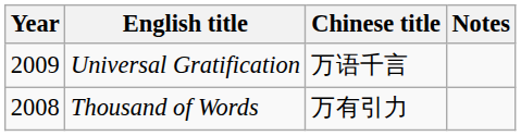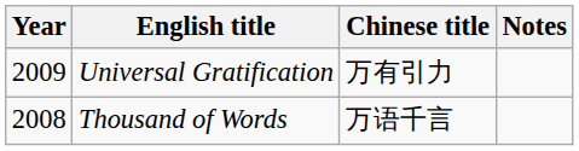Universal Gratification | Chinese title: 万语千言 -> 万有引力
Thousand of Words | Chinese title: 万有引力 -> 万语千言
